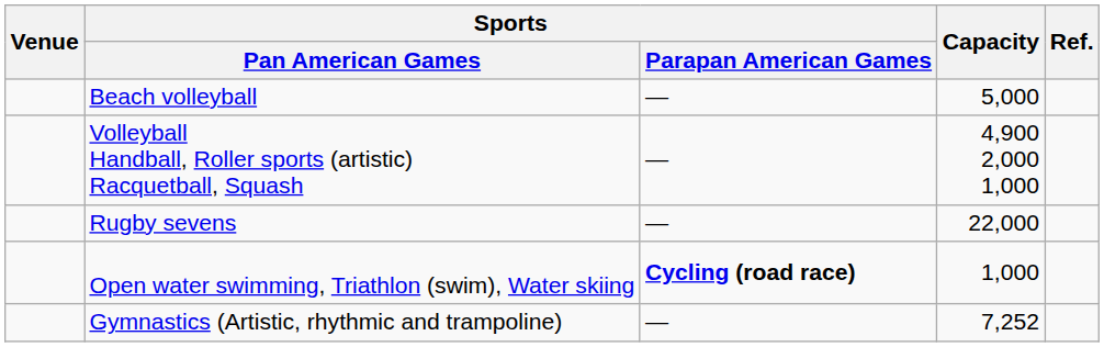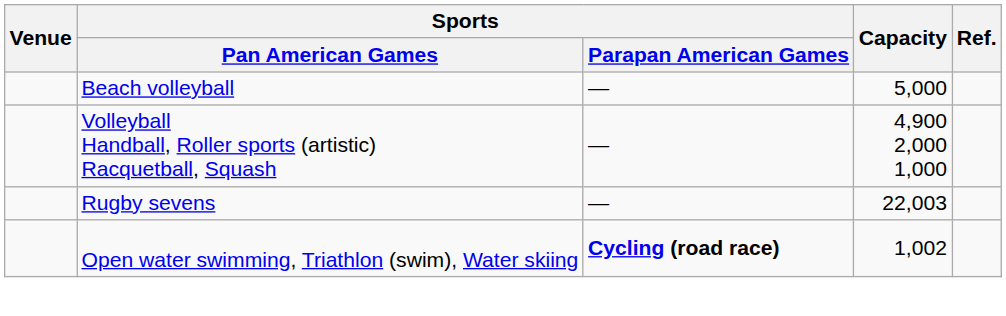Rugby sevens | Capacity: 22,000 -> 22,003
Open water swimming, Triathlon (swim), Water skiing | Capacity: 1,000 -> 1,002
- row: Gymnastics (Artistic, rhythmic and trampoline) | — | 7,252
